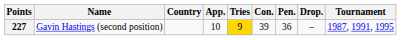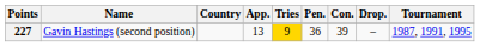columns swapped: Con. <-> Pen.
227 | App.: 10 -> 13
